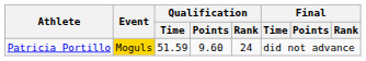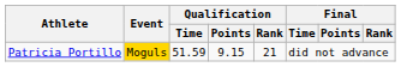Patricia Portillo | Qualification / Points: 9.60 -> 9.15
Patricia Portillo | Qualification / Rank: 24 -> 21
